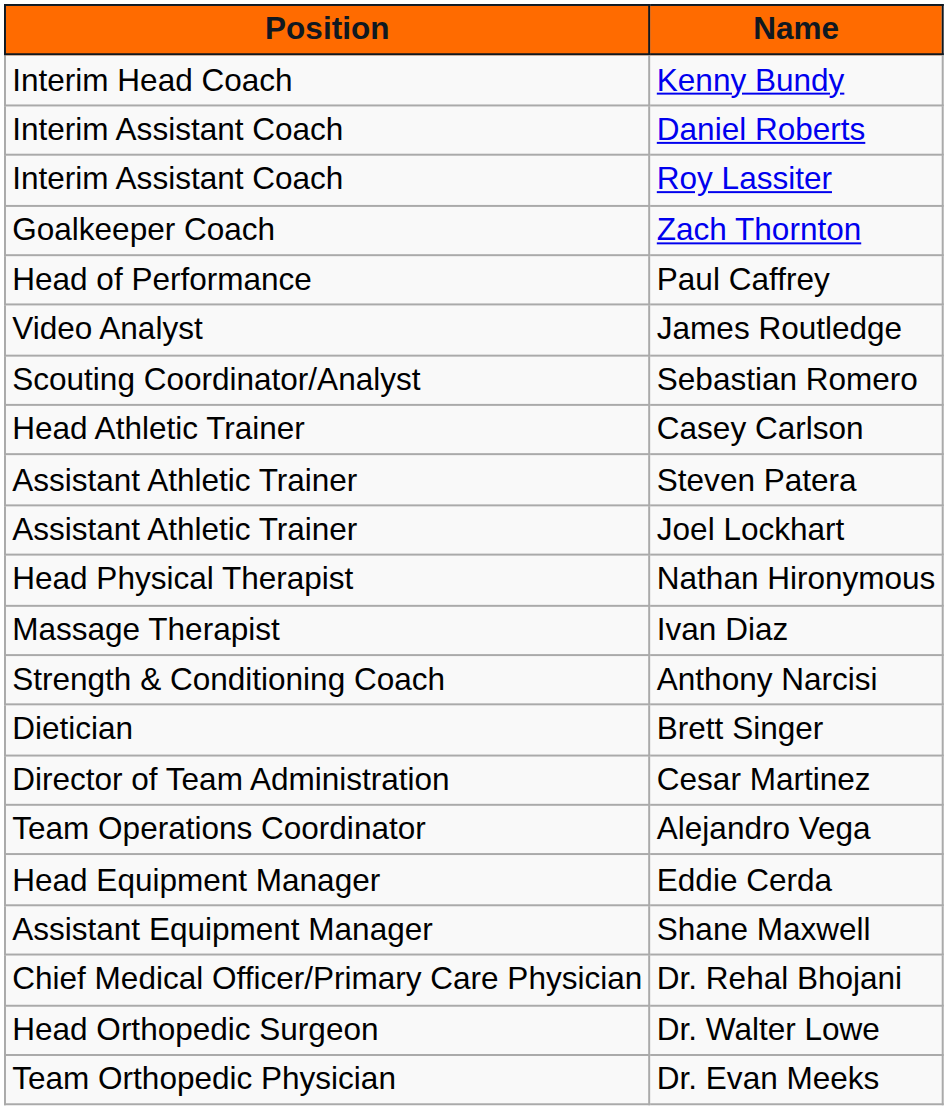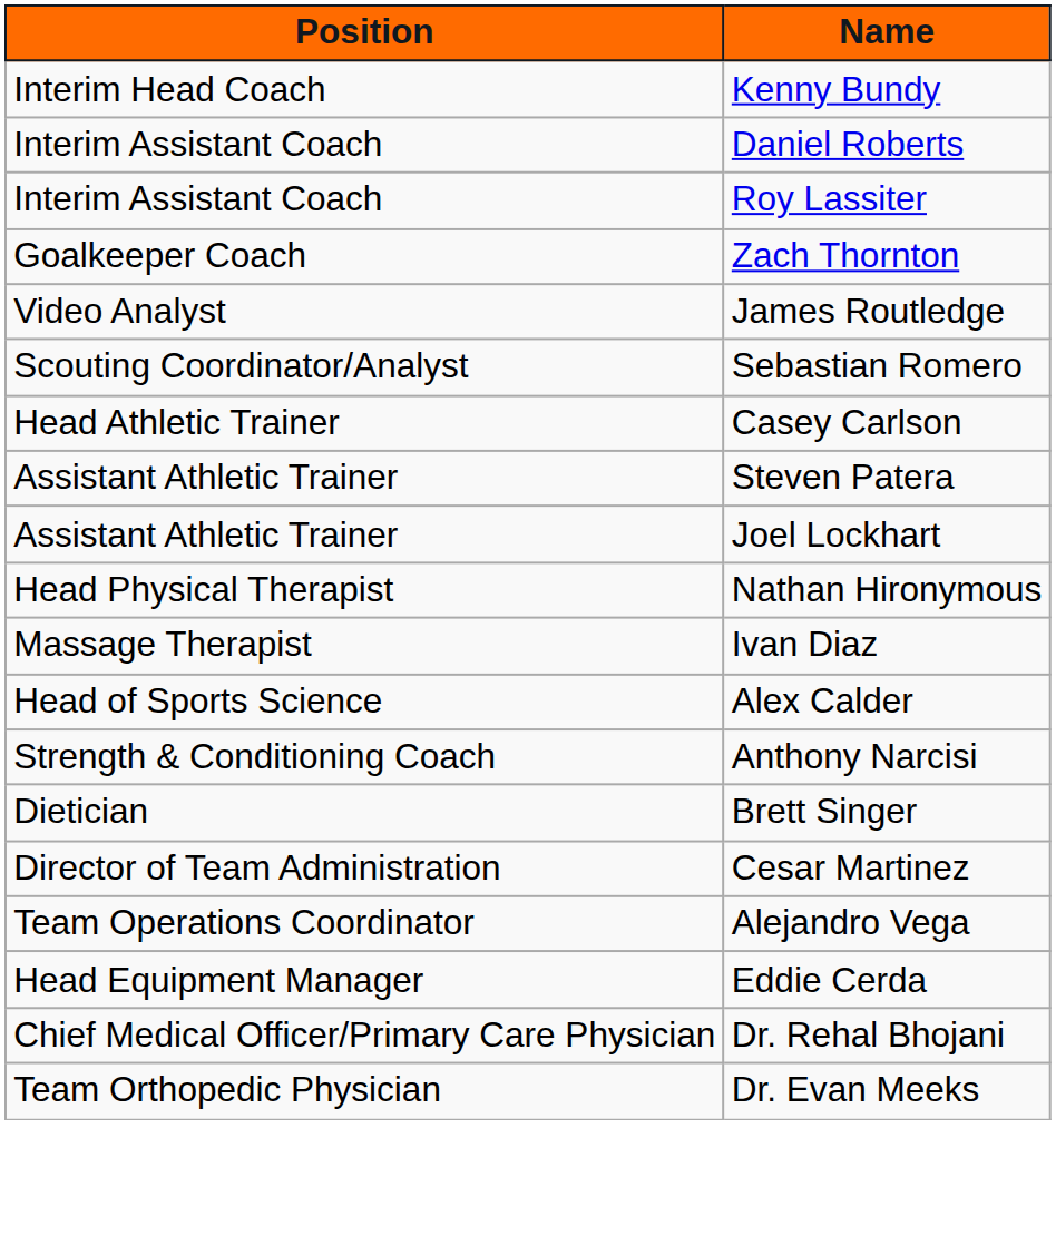- row: Head of Performance | Paul Caffrey
+ row: Head of Sports Science | Alex Calder
- row: Assistant Equipment Manager | Shane Maxwell
- row: Head Orthopedic Surgeon | Dr. Walter Lowe
